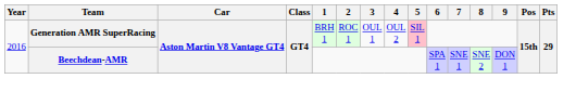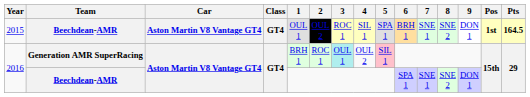+ row: 2015 | Beechdean-AMR | Aston Martin V8 Vantage GT4 | GT4 | OUL 1 | OUL 2 | ROC 1 | SIL 1 | SPA 1 | BRH 1 | SNE 1 | SNE 2 | DON 1 | 1st | 164.5
2016 / Generation AMR SuperRacing | 3: no background -> paleturquoise background
